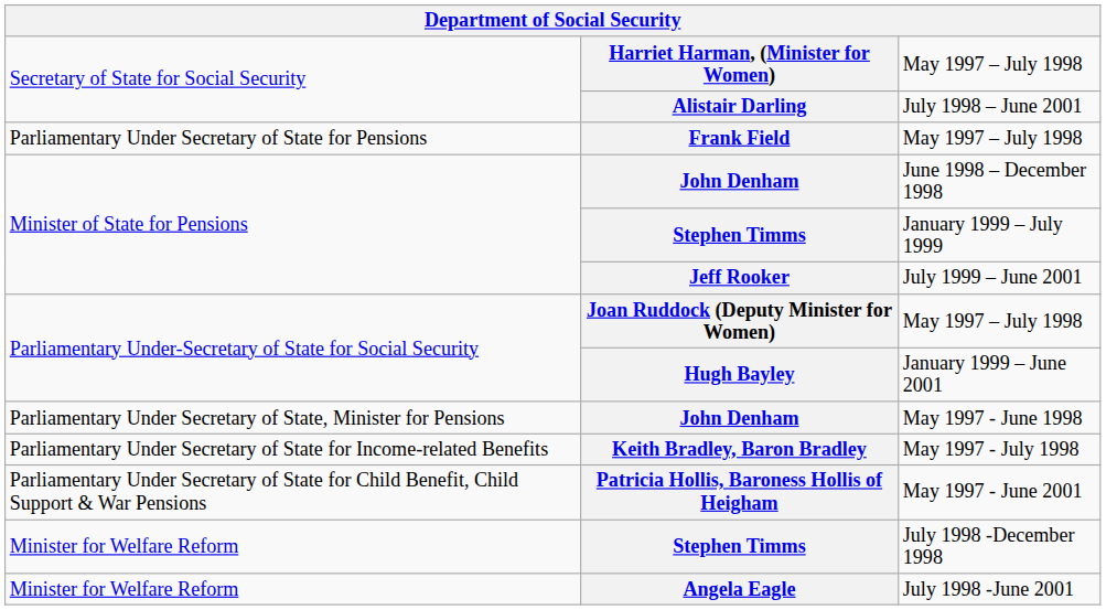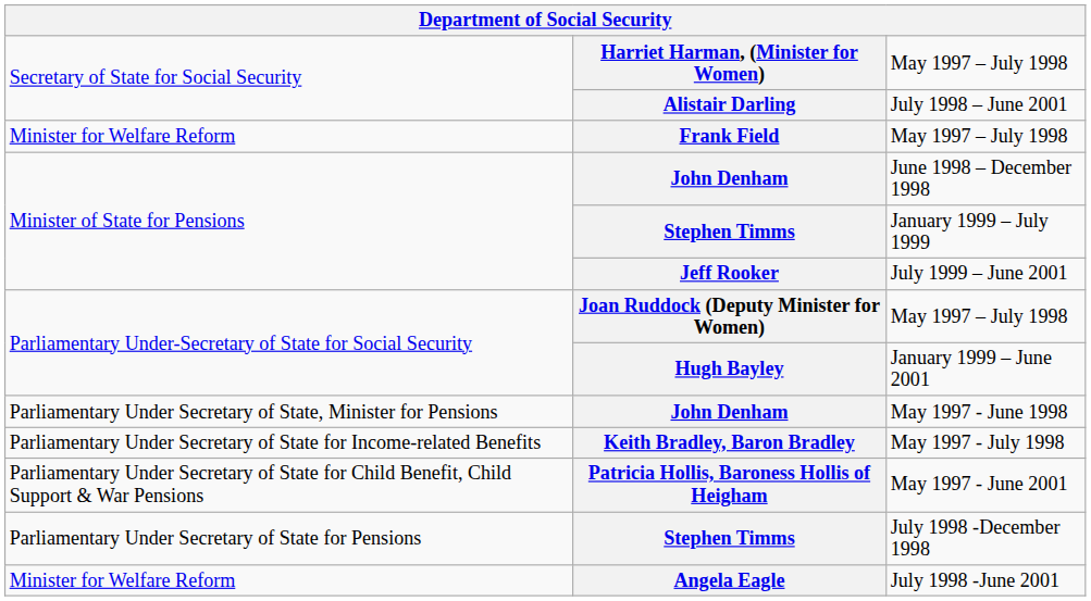Frank Field | column 1: Parliamentary Under Secretary of State for Pensions -> Minister for Welfare Reform
Stephen Timms / July 1998 -December 1998 | column 1: Minister for Welfare Reform -> Parliamentary Under Secretary of State for Pensions
